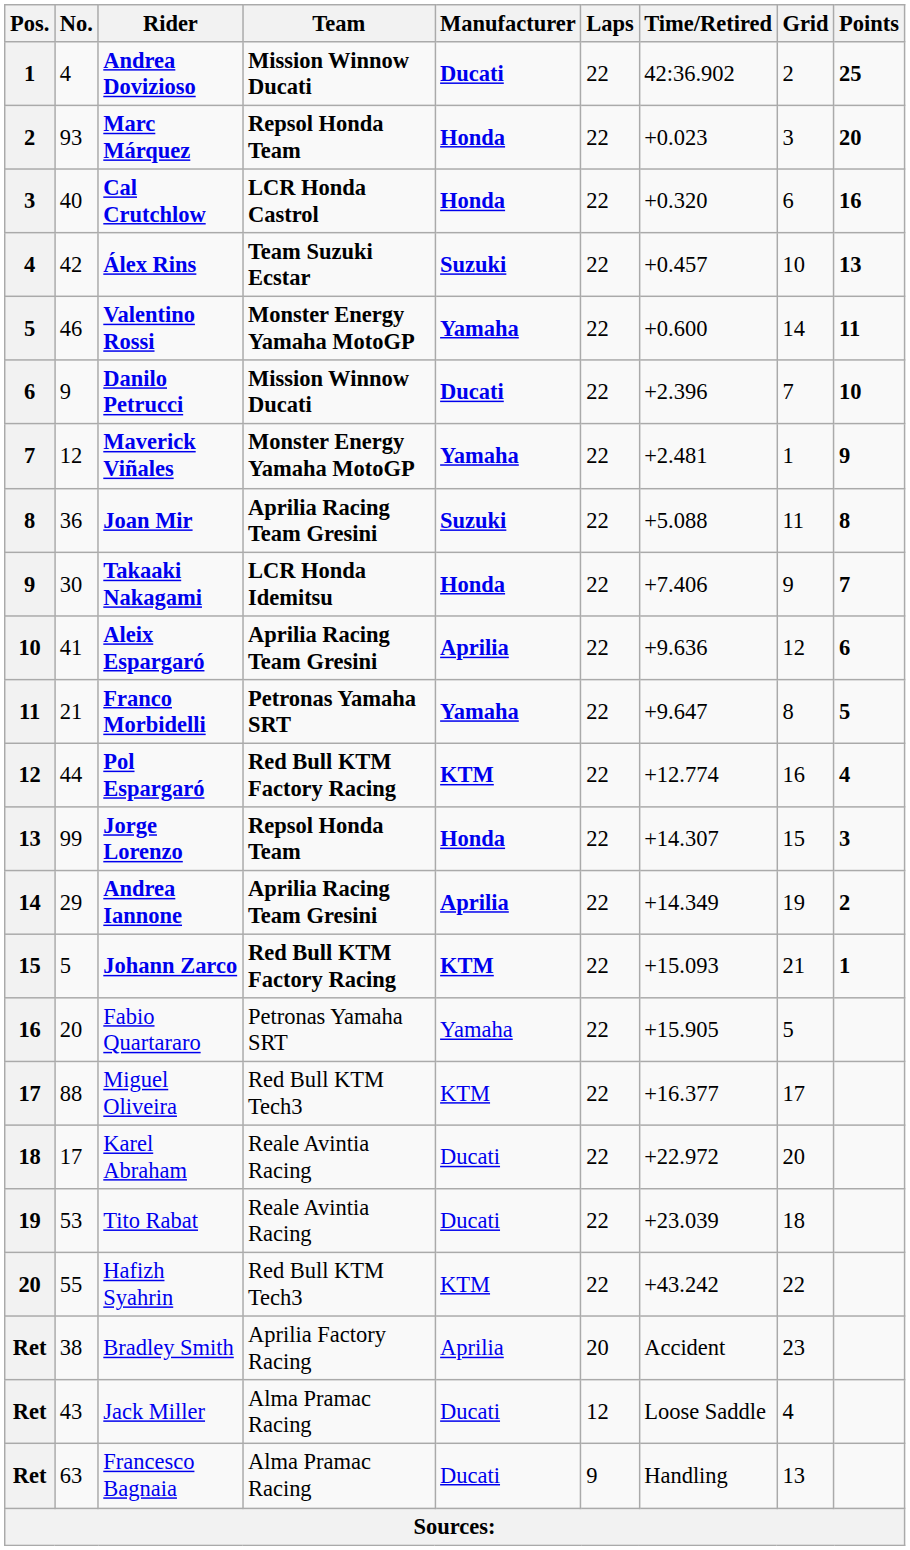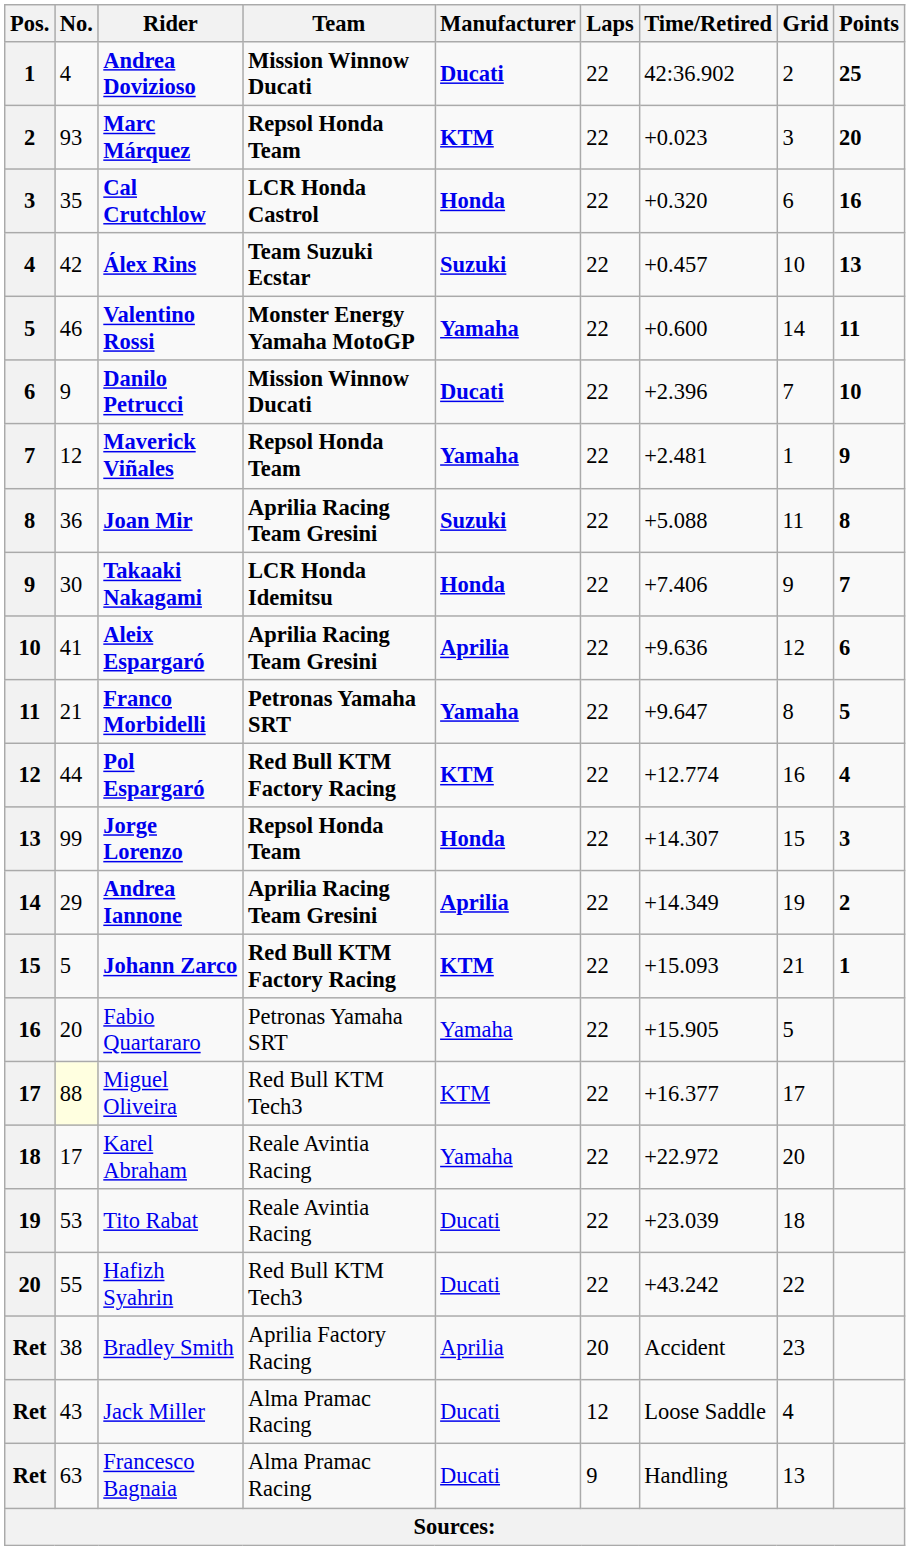Marc Márquez | Manufacturer: Honda -> KTM
Cal Crutchlow | No.: 40 -> 35
Maverick Viñales | Team: Monster Energy Yamaha MotoGP -> Repsol Honda Team
Miguel Oliveira | No.: no background -> lightyellow background
Karel Abraham | Manufacturer: Ducati -> Yamaha
Hafizh Syahrin | Manufacturer: KTM -> Ducati
